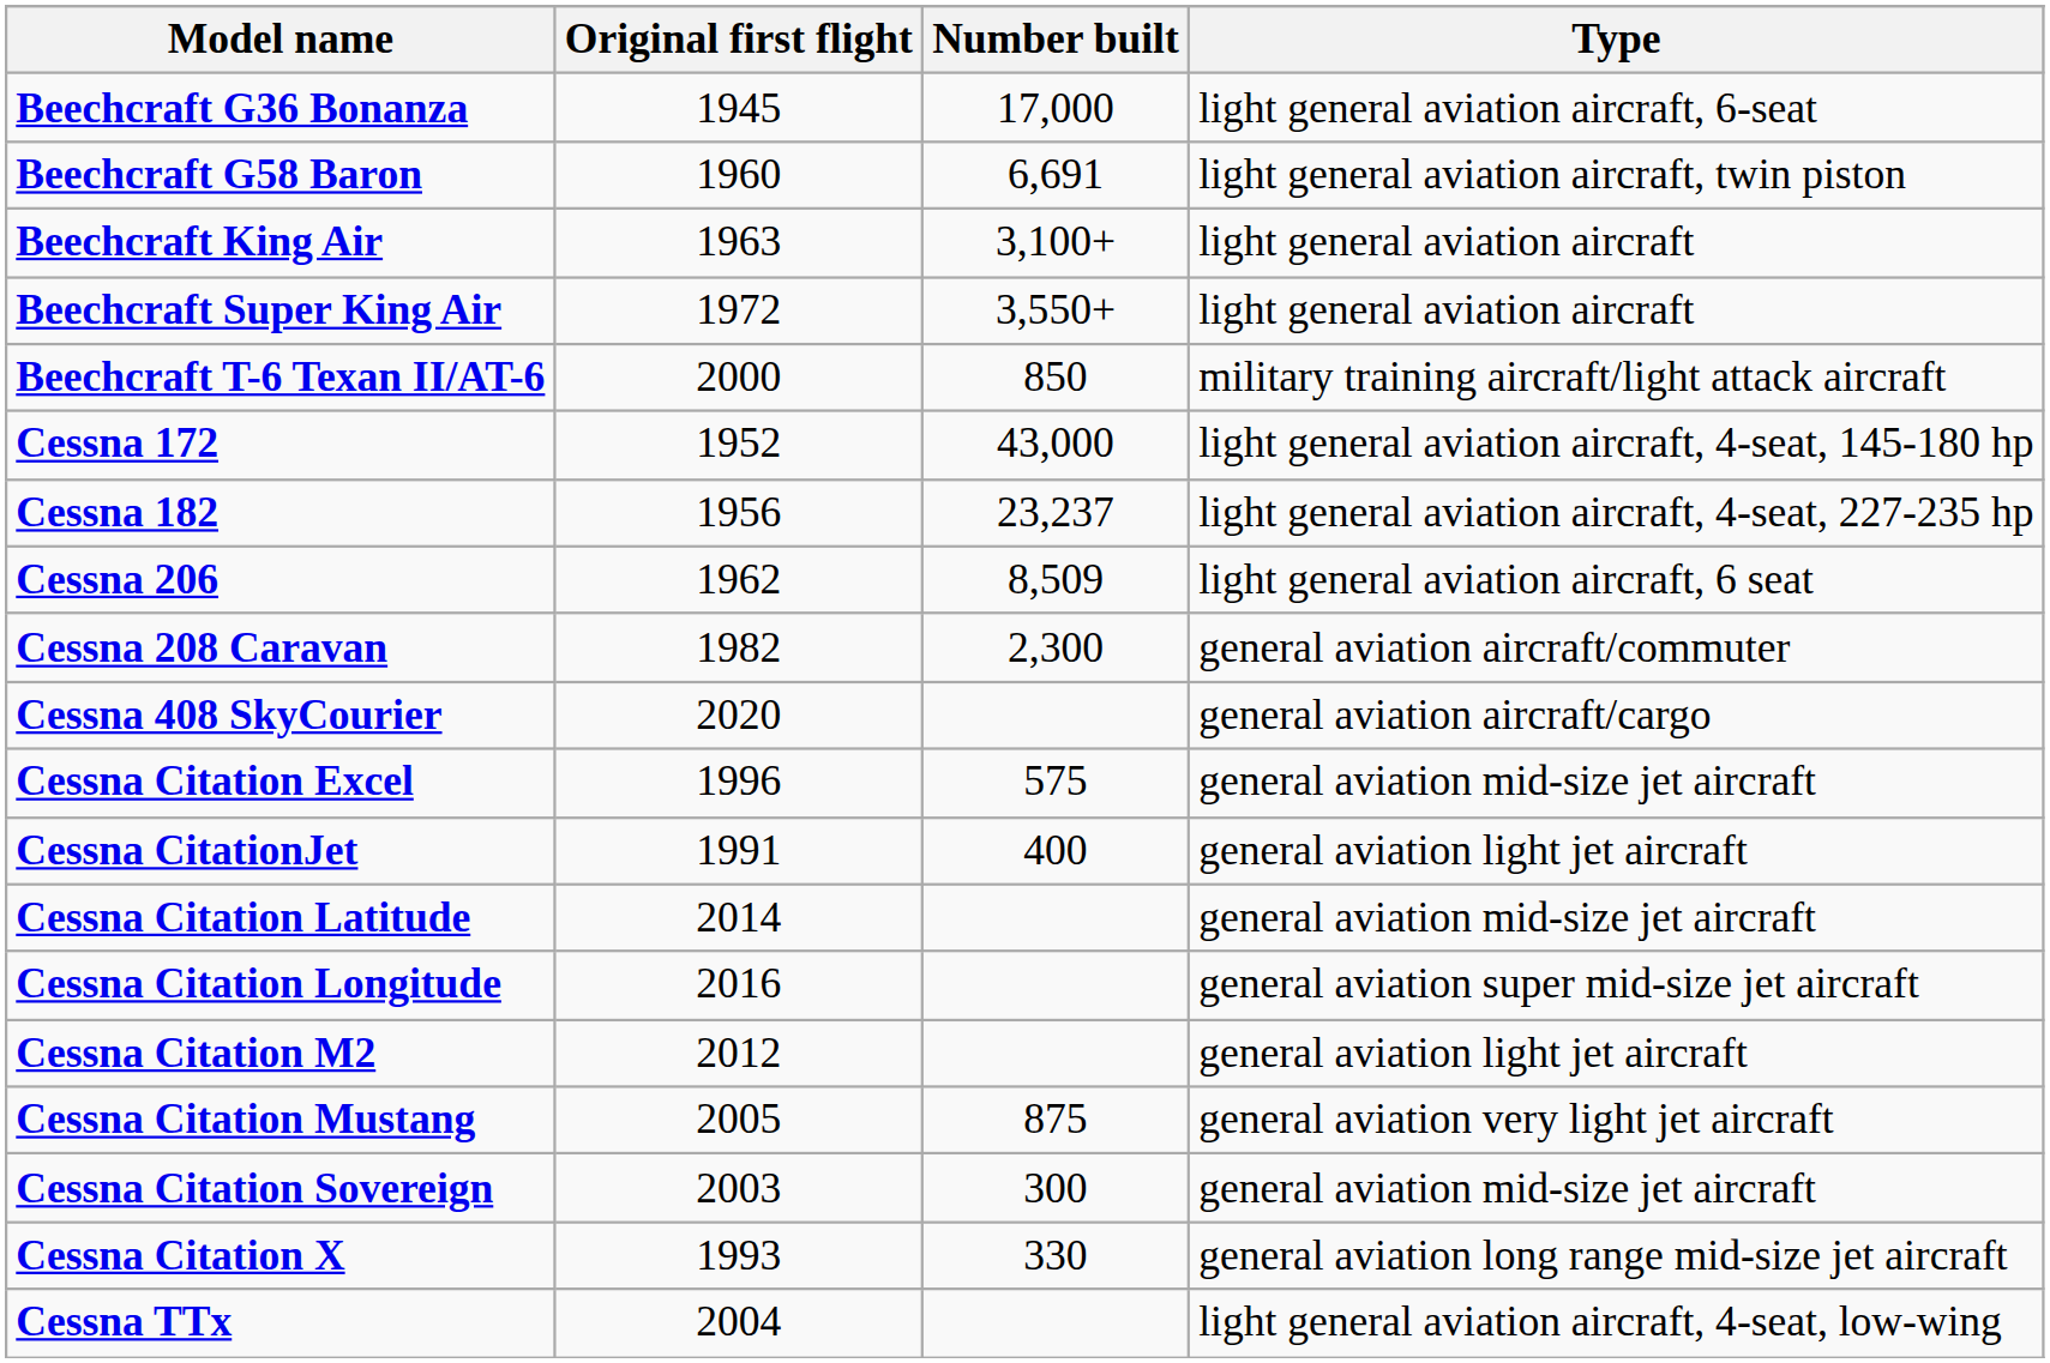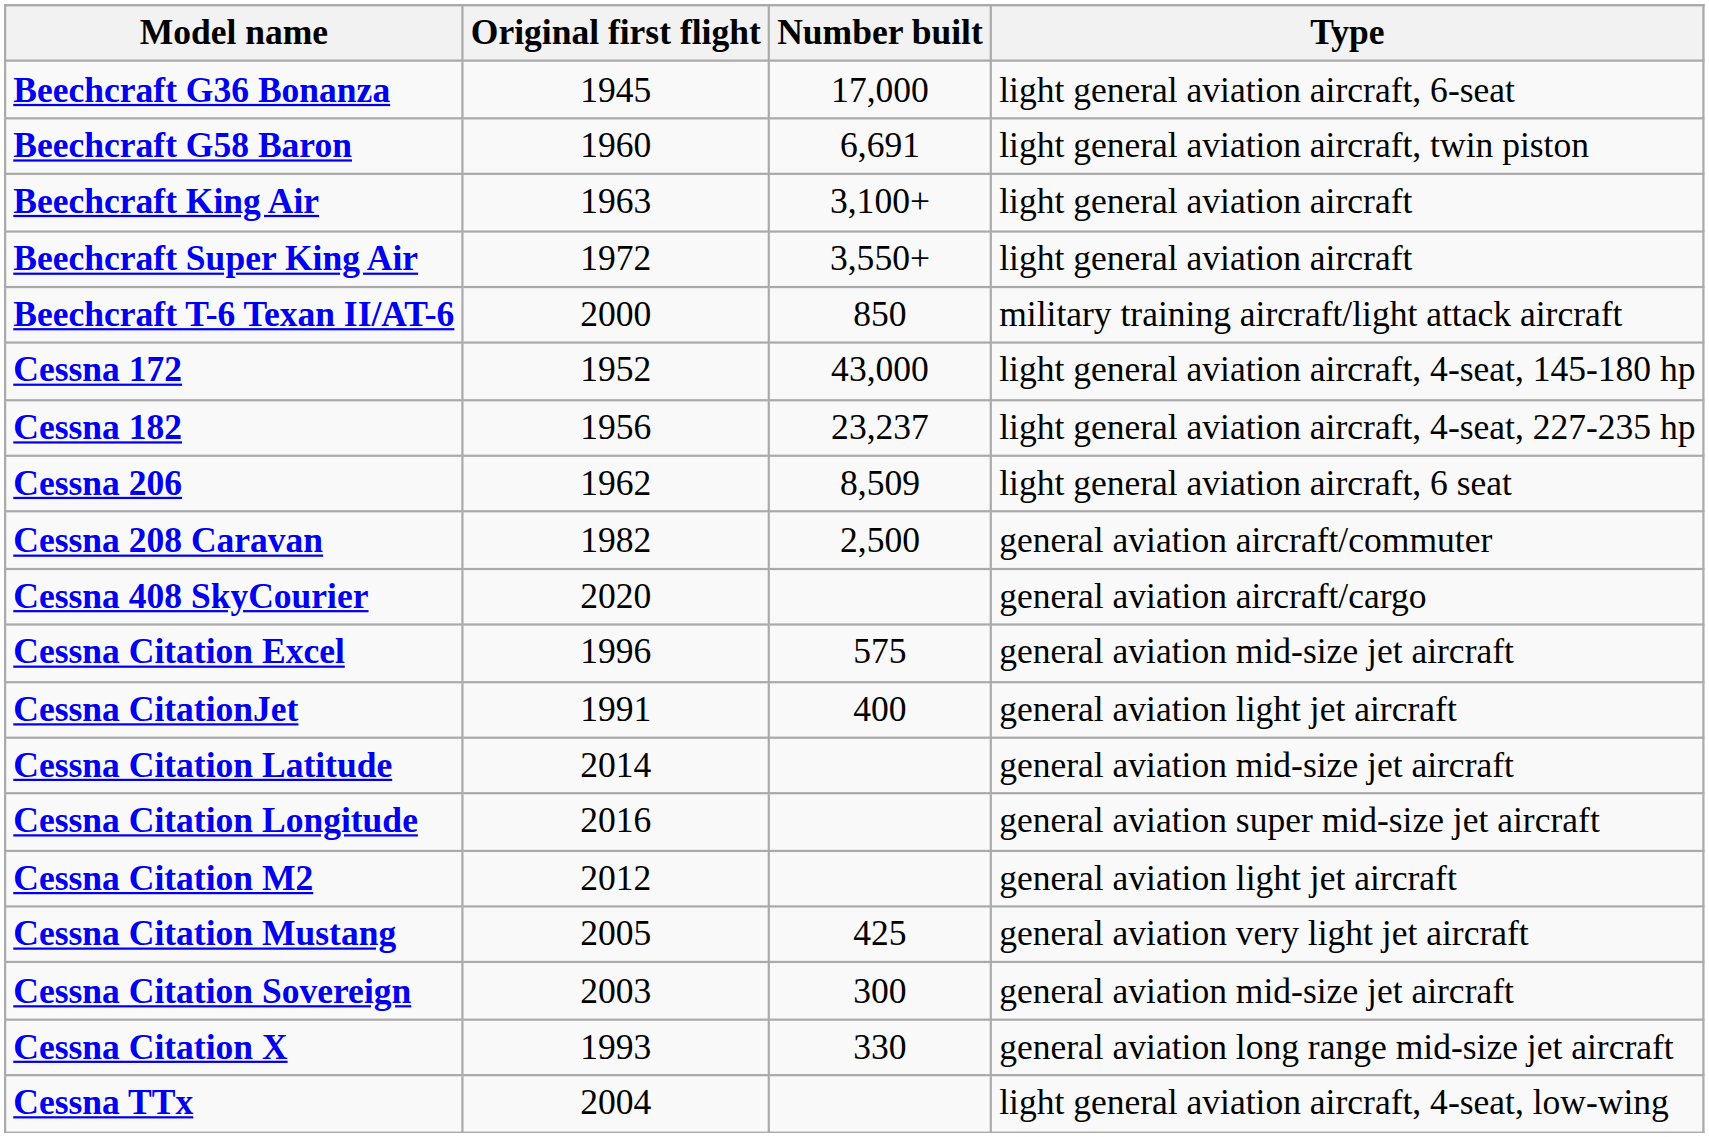Cessna 208 Caravan | Number built: 2,300 -> 2,500
Cessna Citation Mustang | Number built: 875 -> 425
